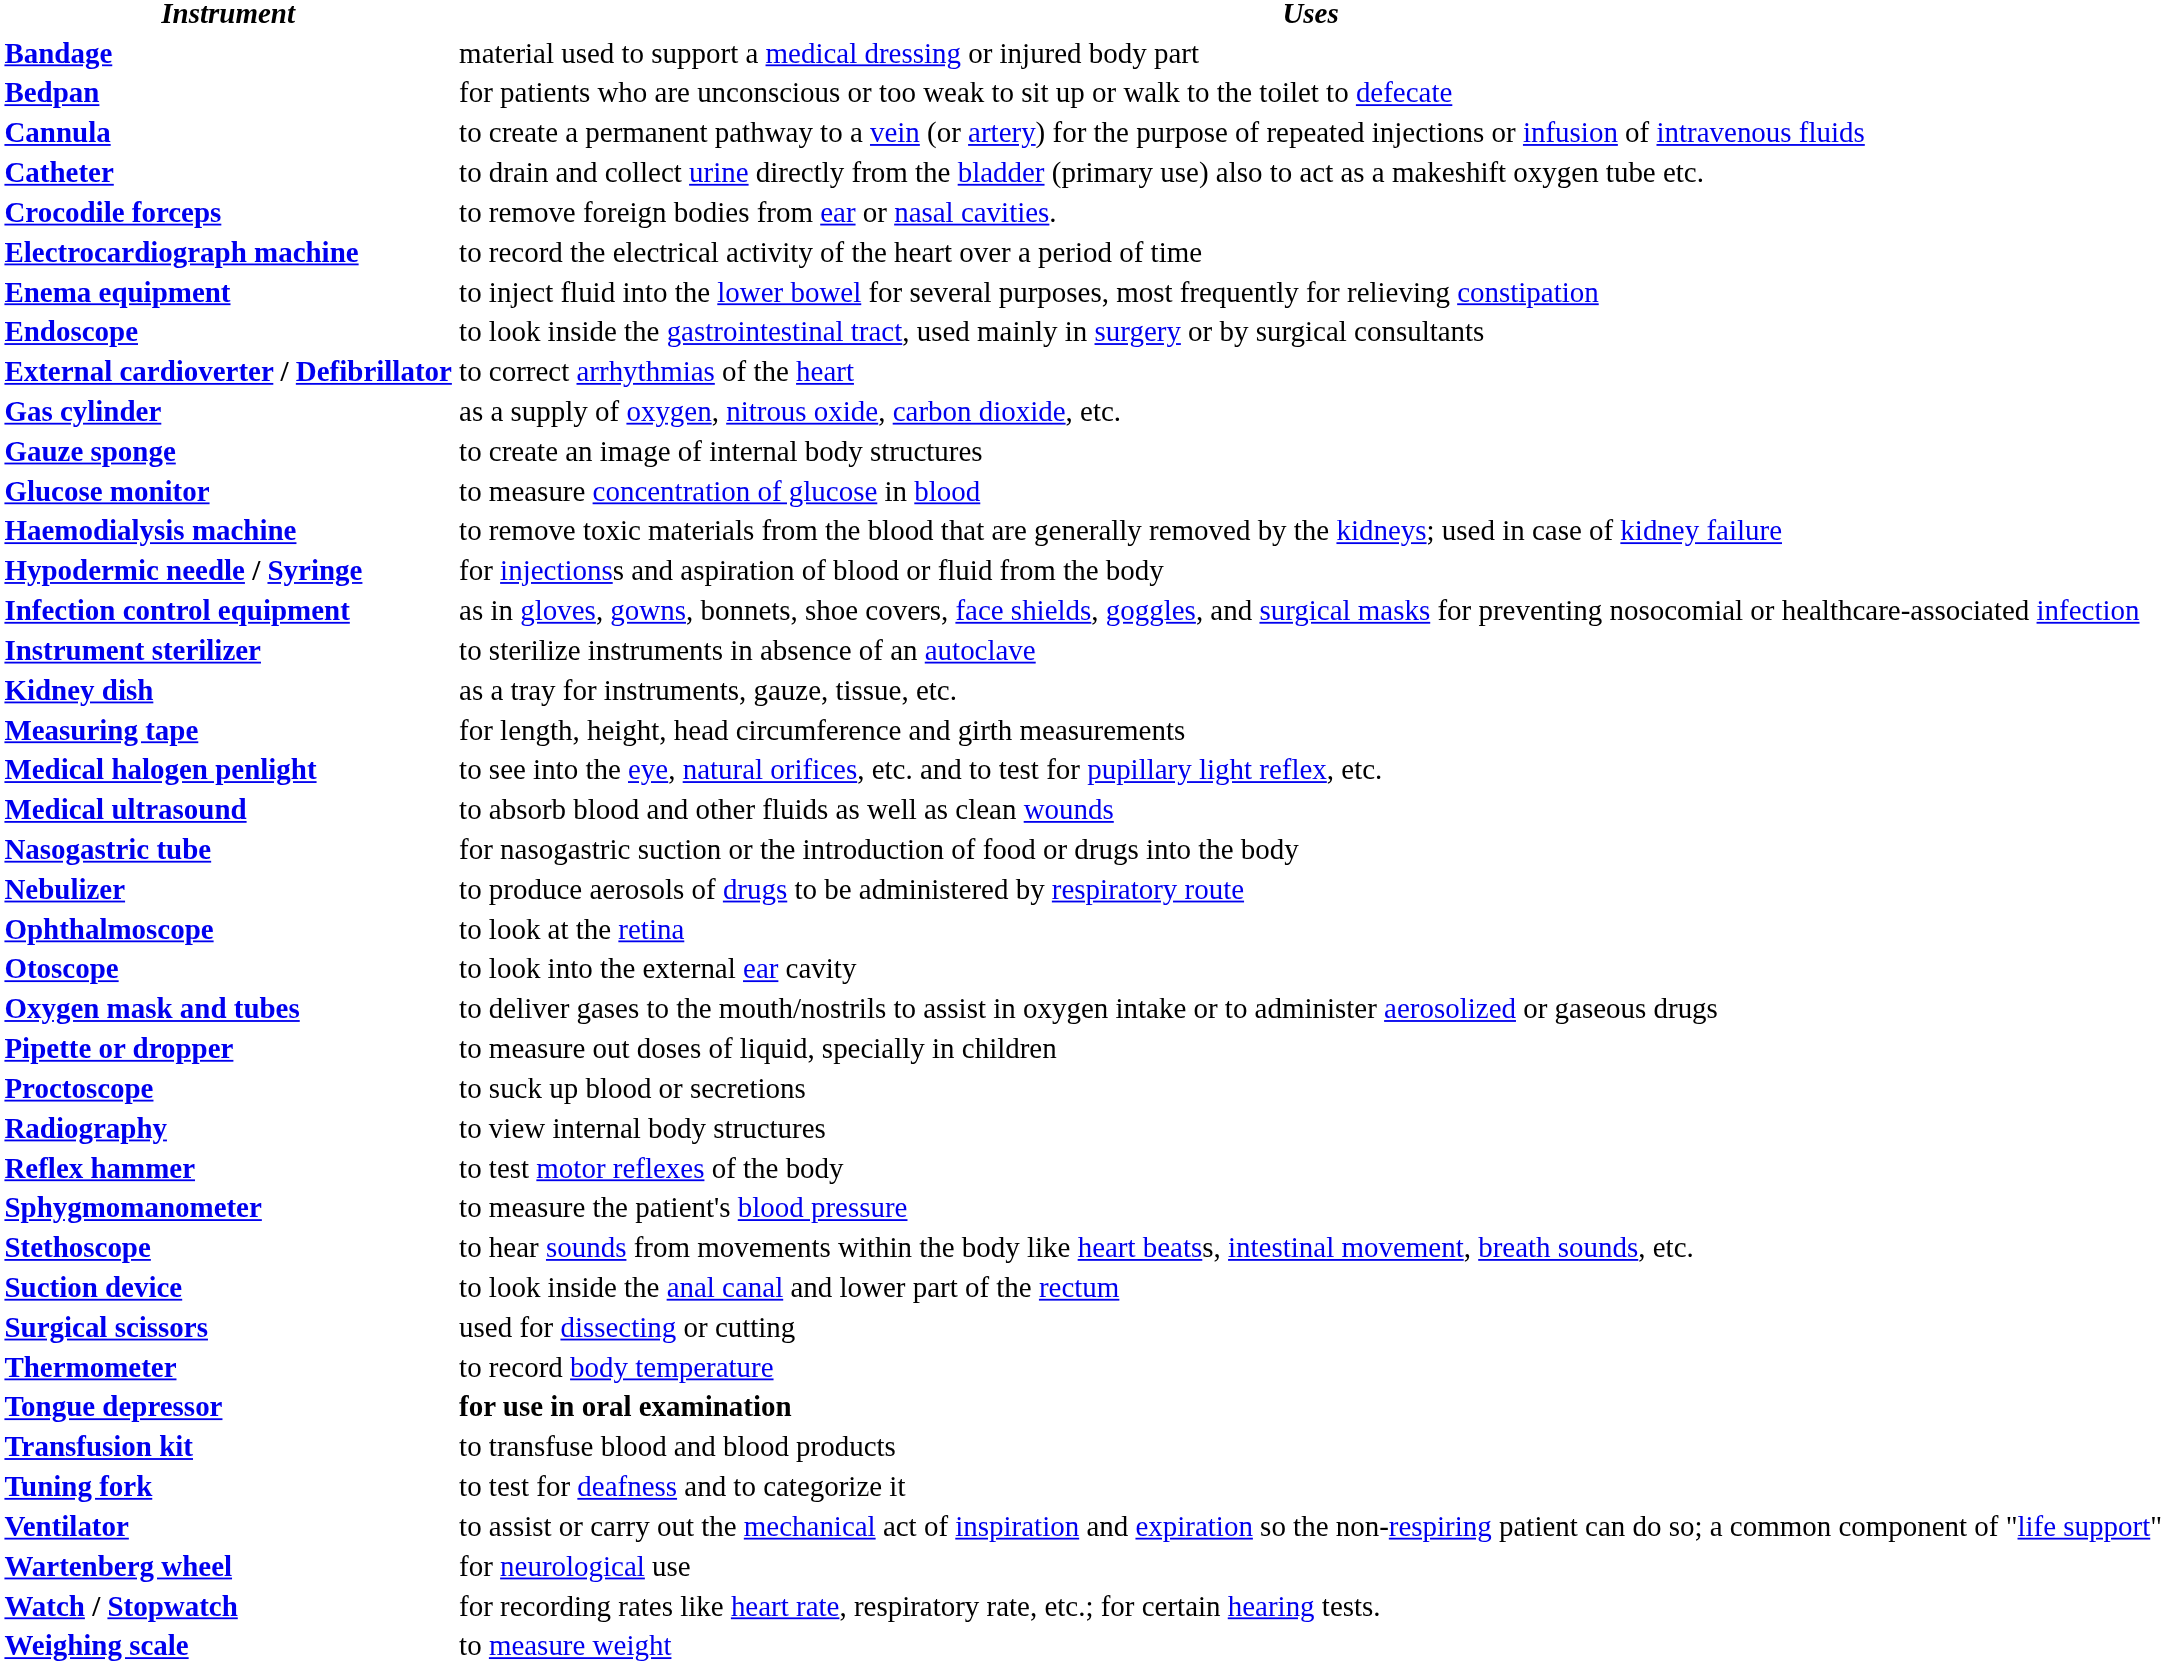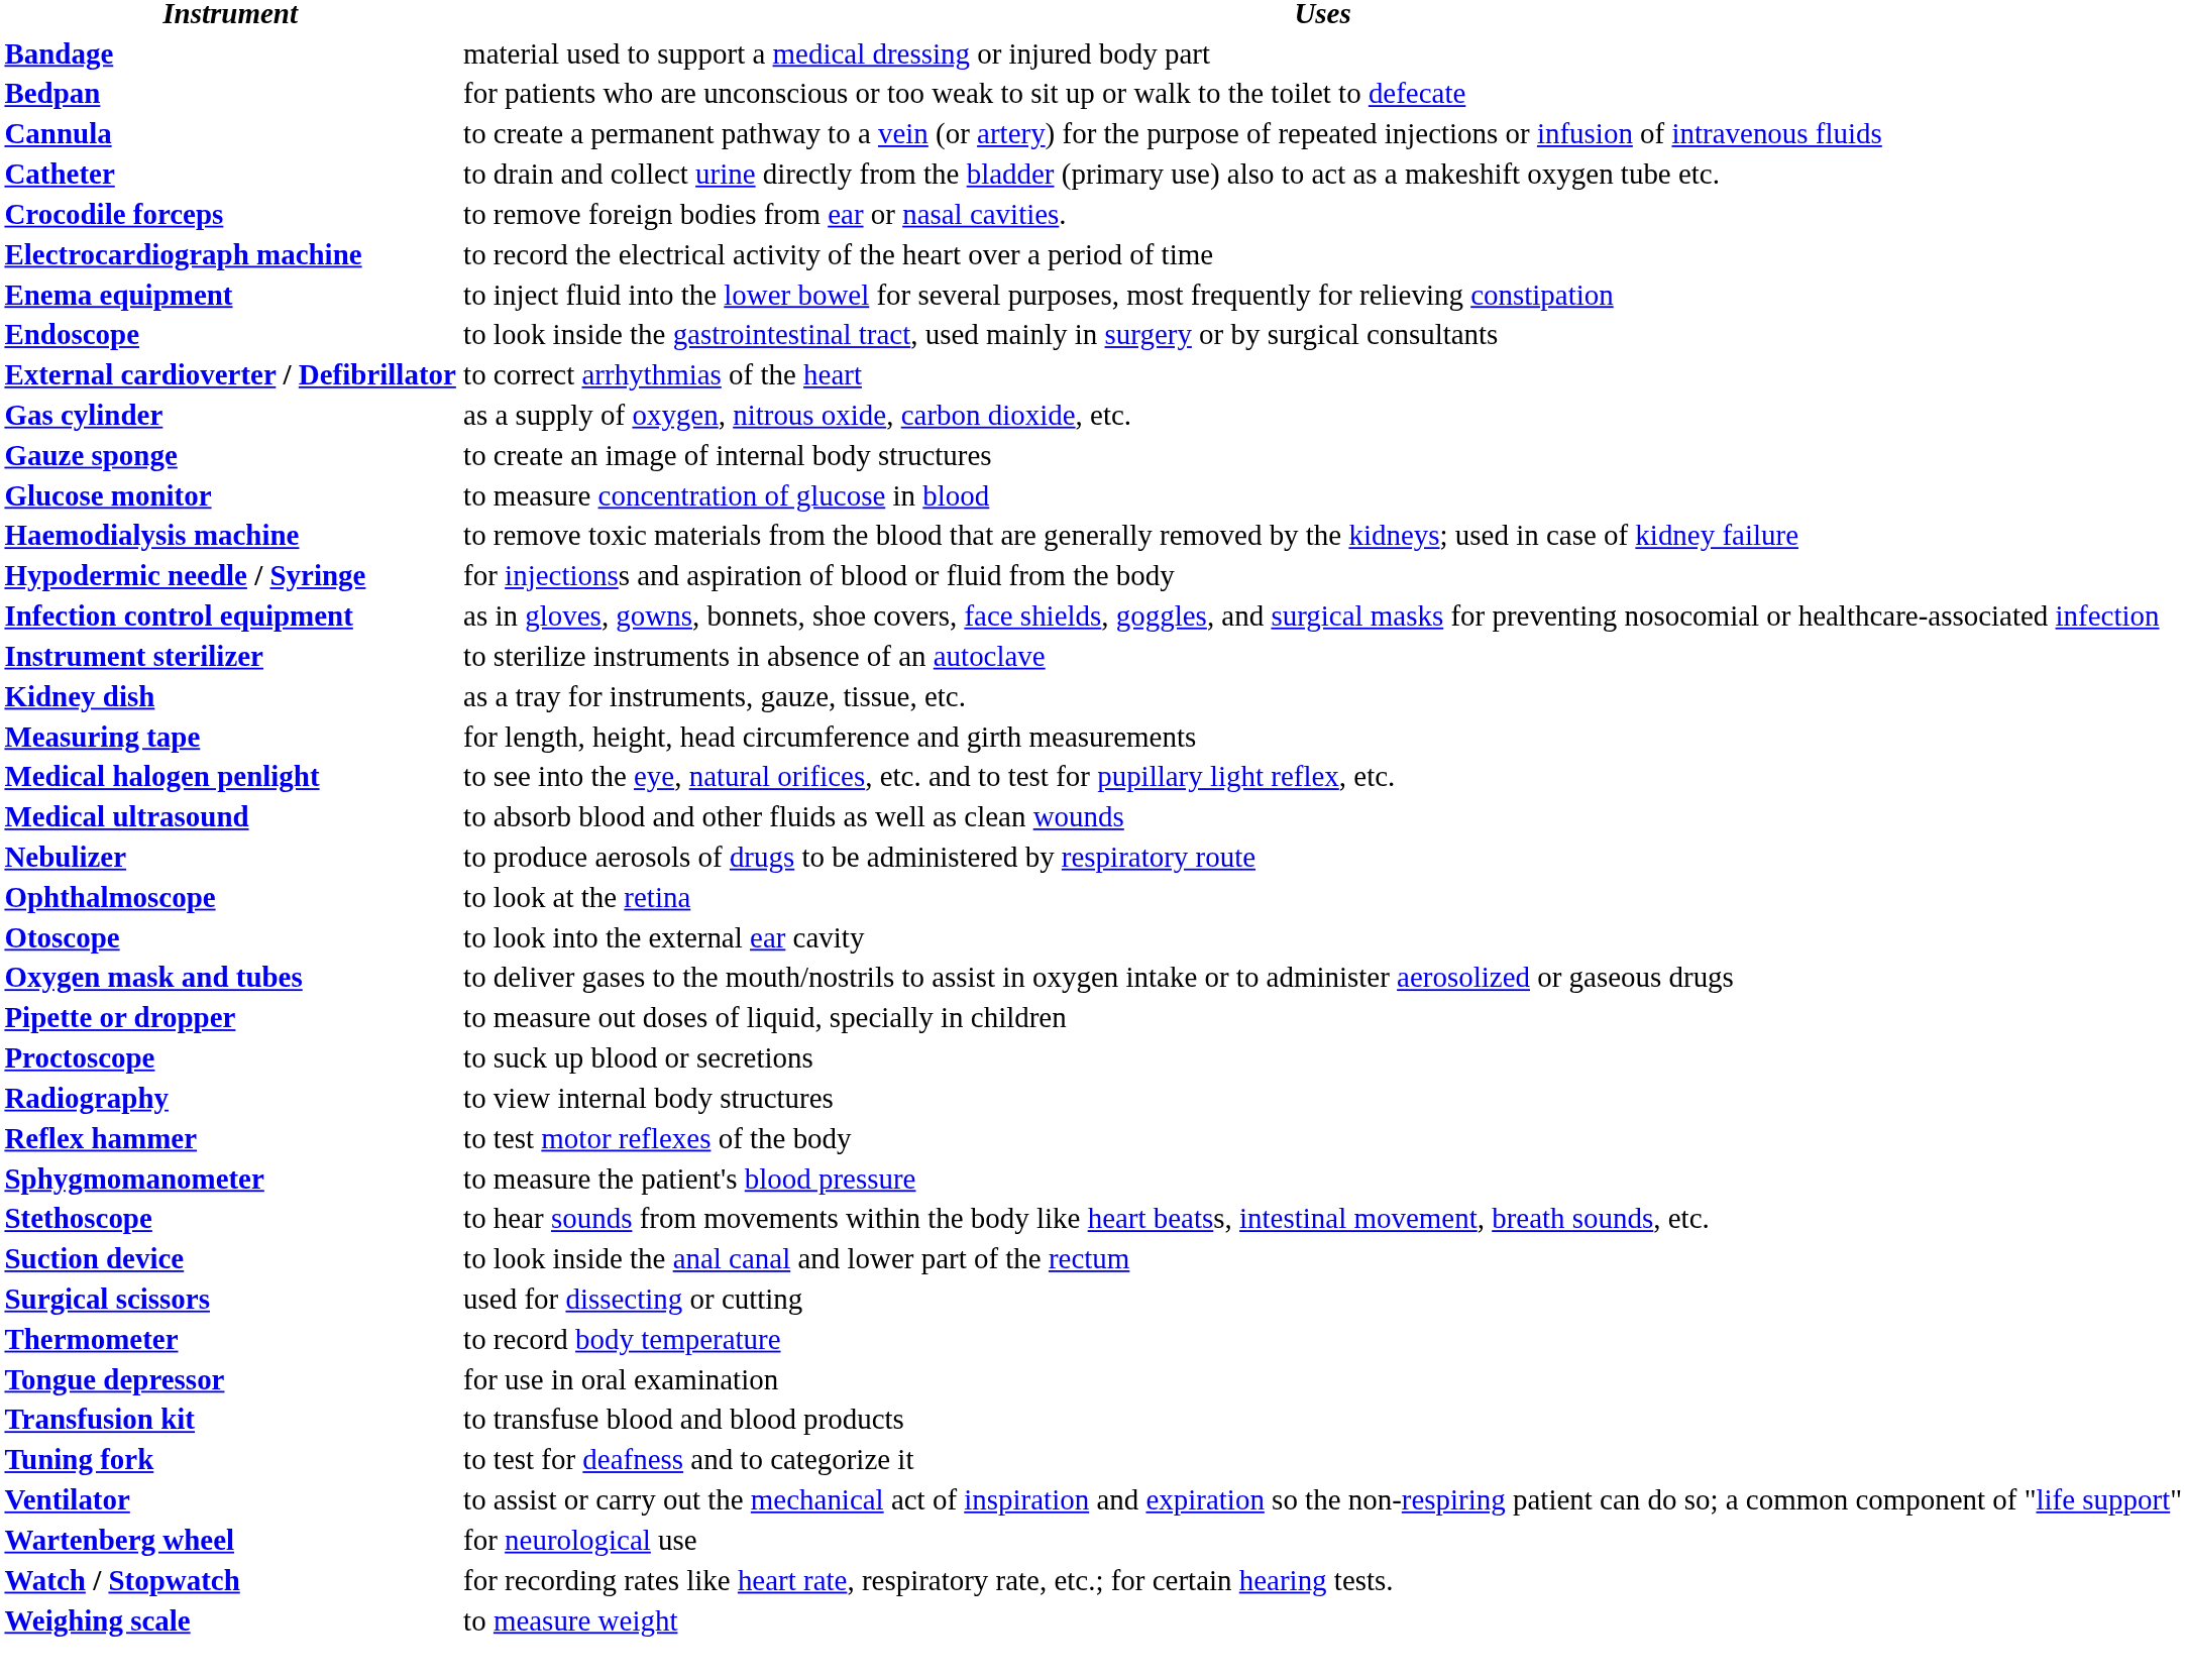- row: Nasogastric tube | for nasogastric suction or the introduction of food or drugs into the body
Tongue depressor | Uses: bold -> normal
